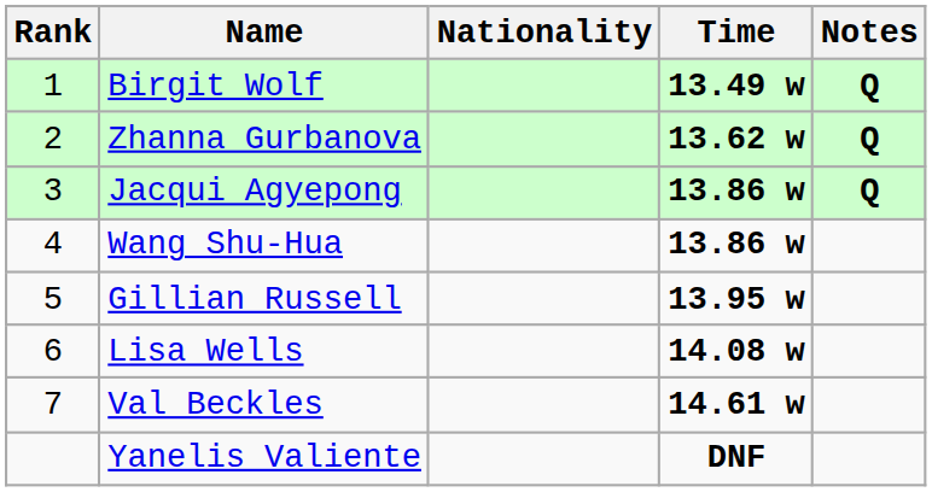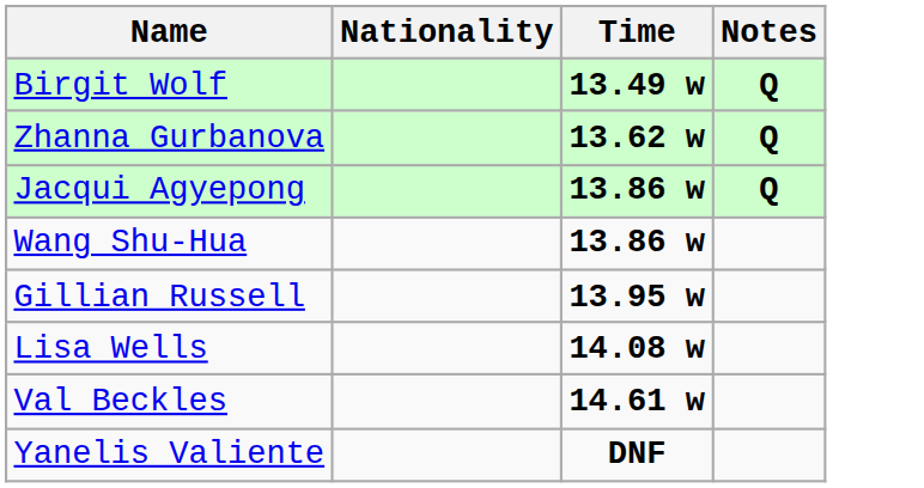- column: Rank | 1 | 2 | 3 | 4 | 5 | 6 | 7
